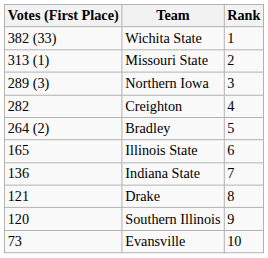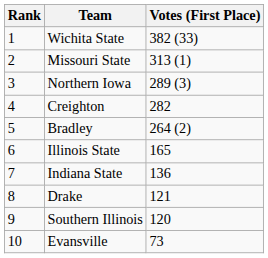columns swapped: Rank <-> Votes (First Place)
